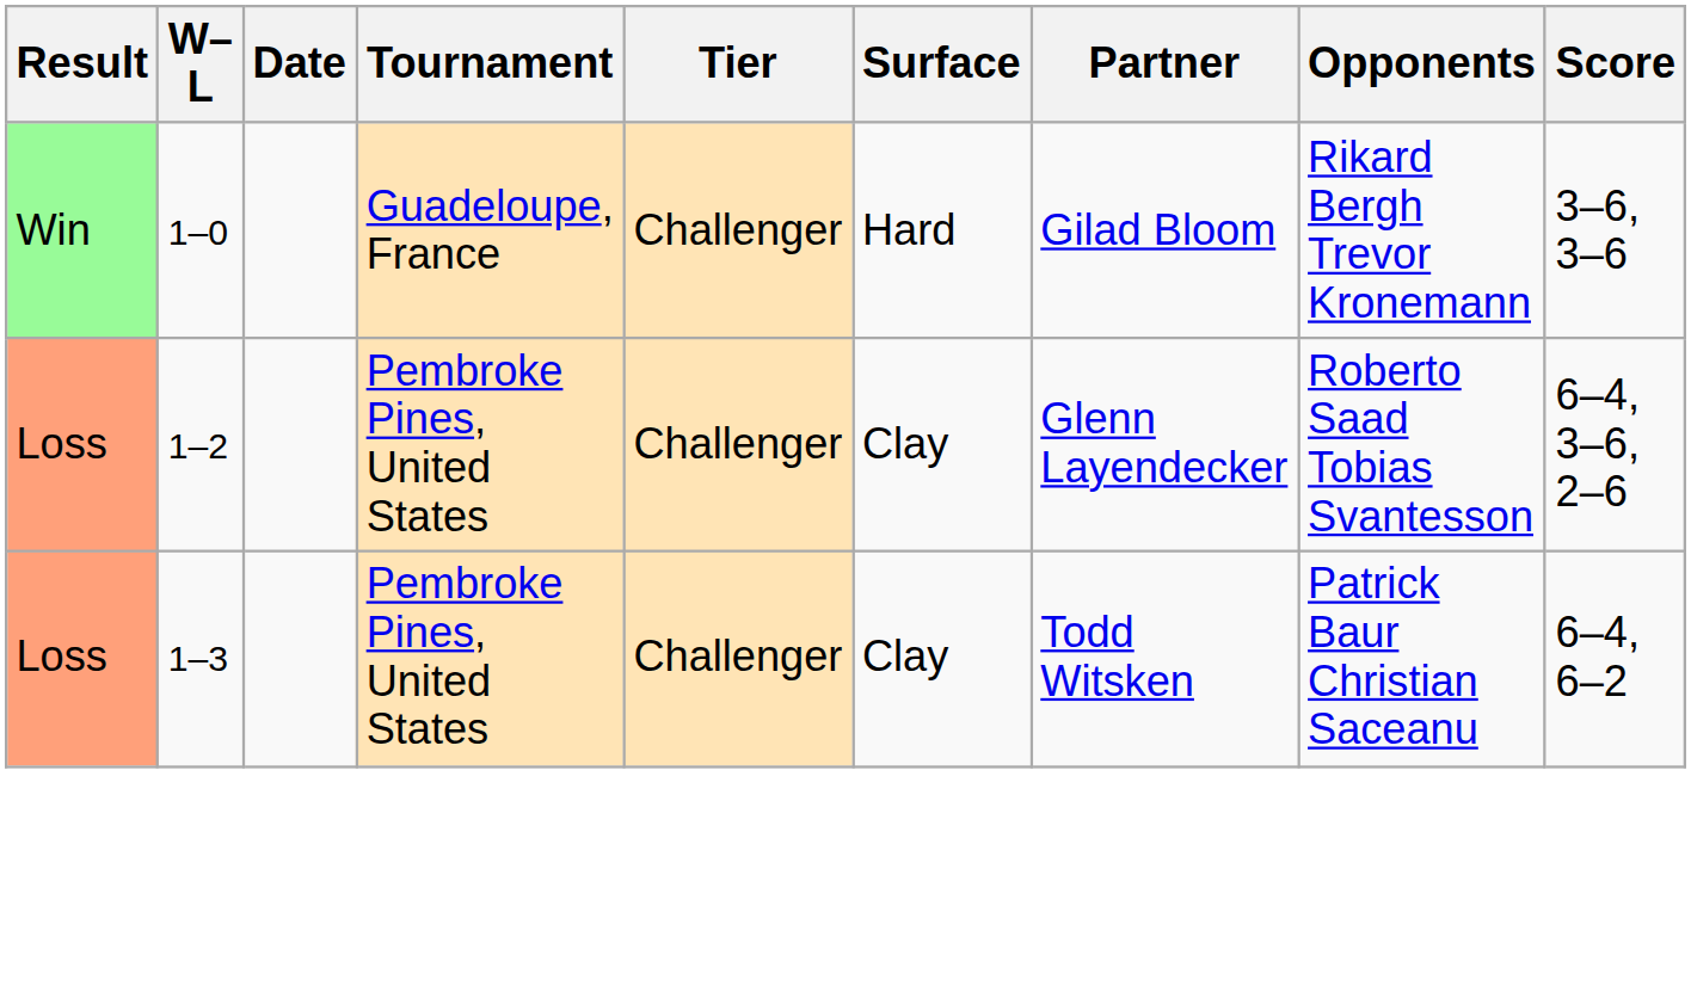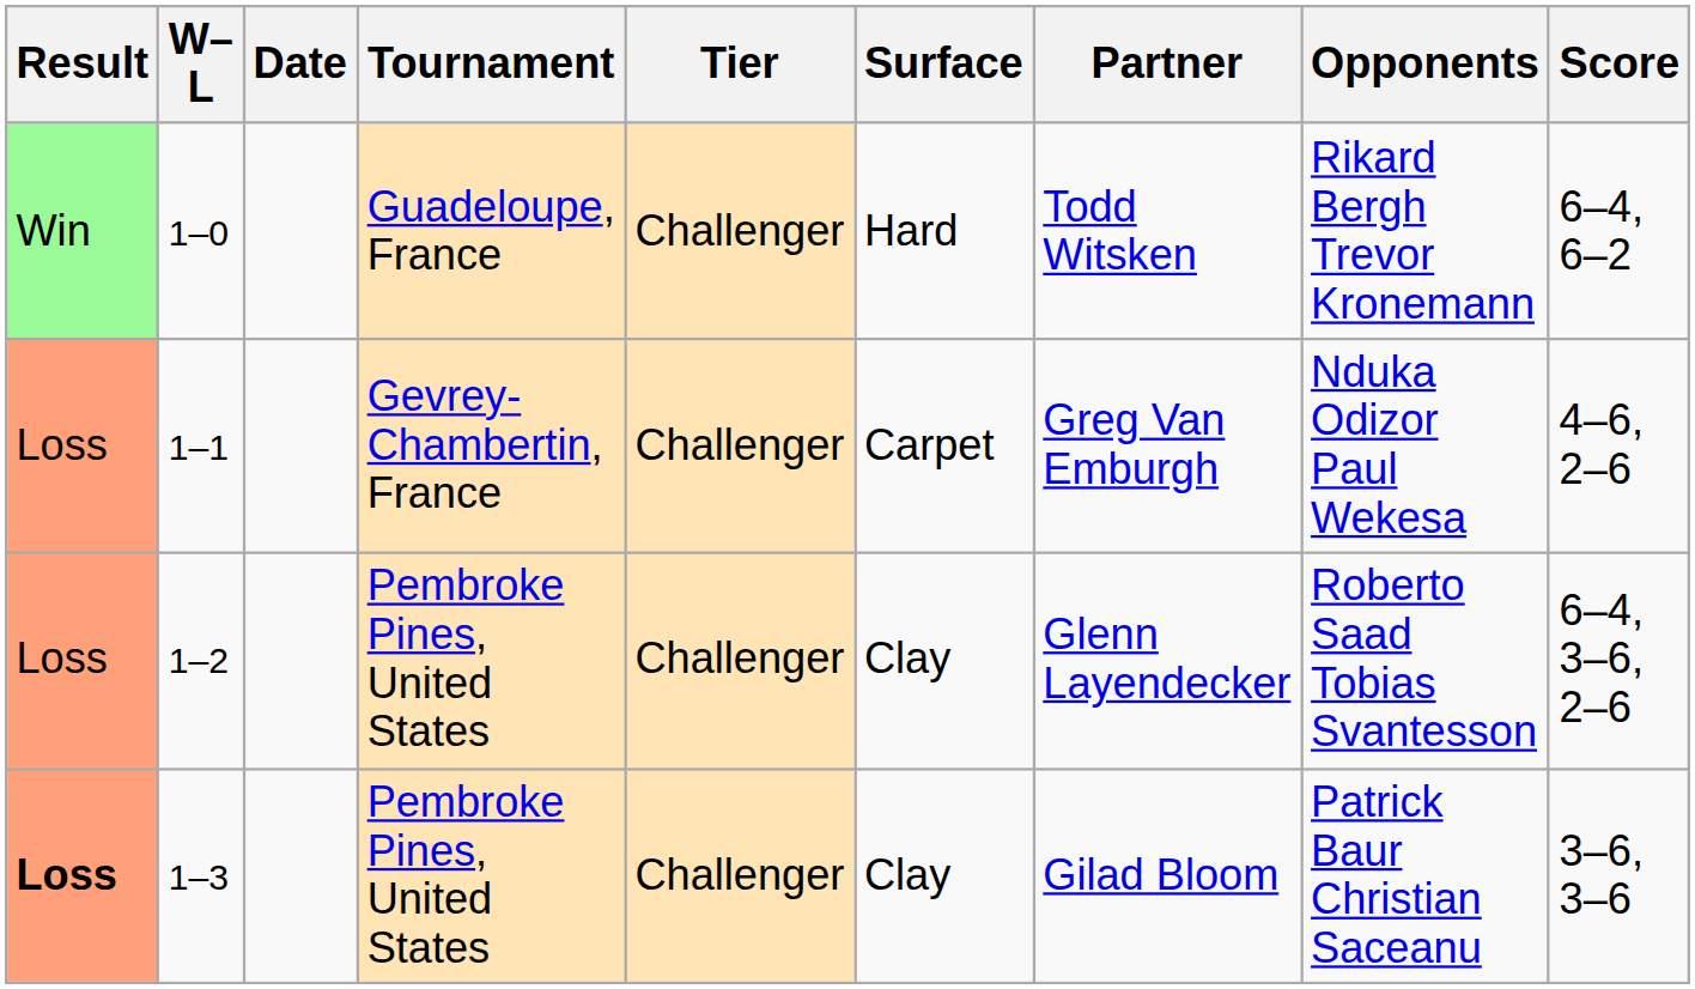1–0 | Partner: Gilad Bloom -> Todd Witsken
1–0 | Score: 3–6, 3–6 -> 6–4, 6–2
+ row: Loss | 1–1 | Gevrey-Chambertin, France | Challenger | Carpet | Greg Van Emburgh | Nduka Odizor Paul Wekesa | 4–6, 2–6
1–3 | Result: normal -> bold
1–3 | Partner: Todd Witsken -> Gilad Bloom
1–3 | Score: 6–4, 6–2 -> 3–6, 3–6
